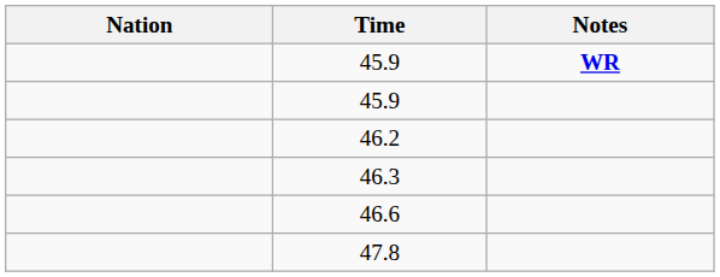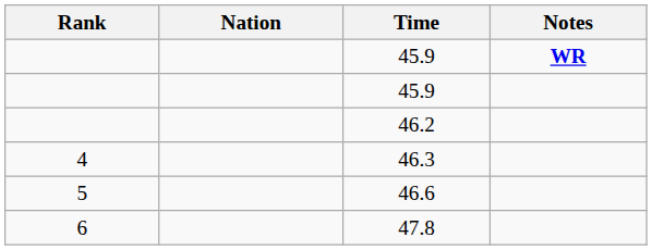+ column: Rank | 4 | 5 | 6
